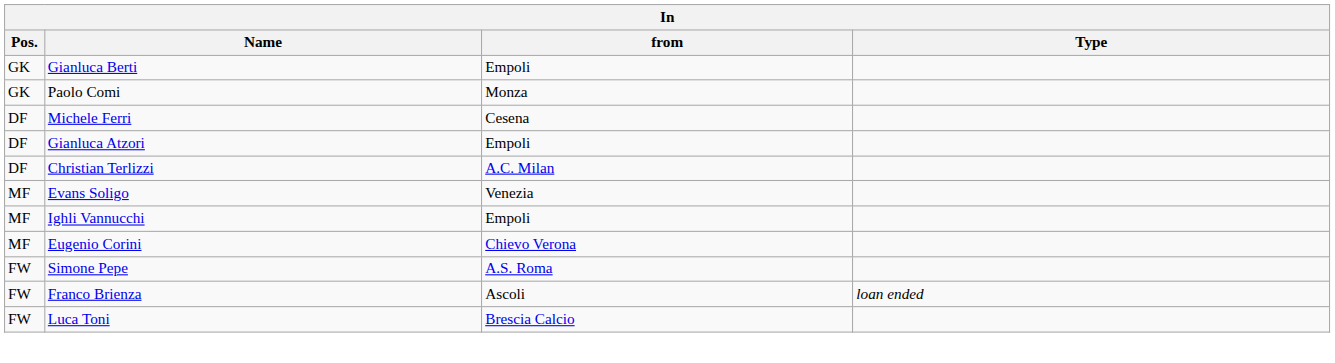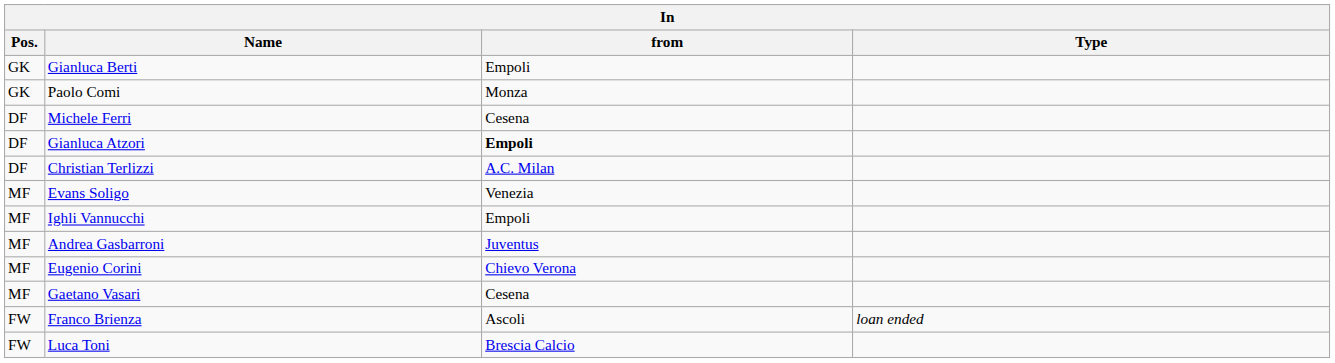Gianluca Atzori | from: normal -> bold
+ row: MF | Andrea Gasbarroni | Juventus
+ row: MF | Gaetano Vasari | Cesena
- row: FW | Simone Pepe | A.S. Roma
